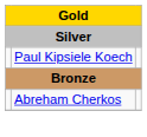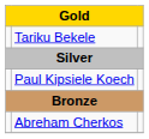+ row: Tariku Bekele
